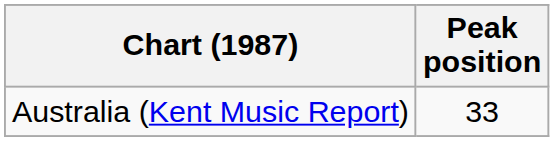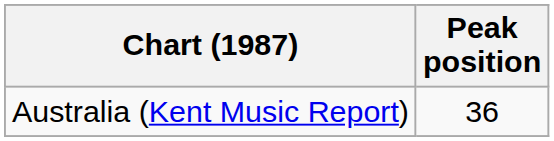Australia (Kent Music Report) | Peak position: 33 -> 36
